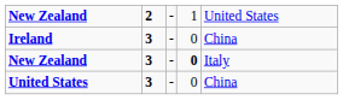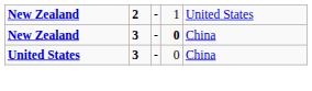- row: Ireland | 3 | - | 0 | China
New Zealand / 3 | column 5: Italy -> China
